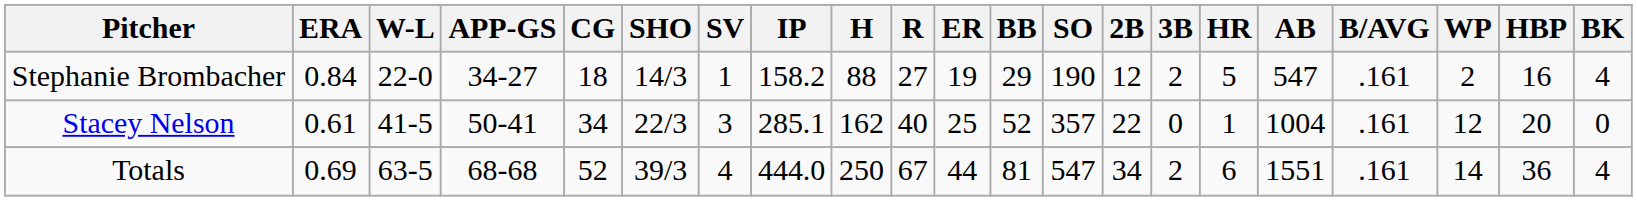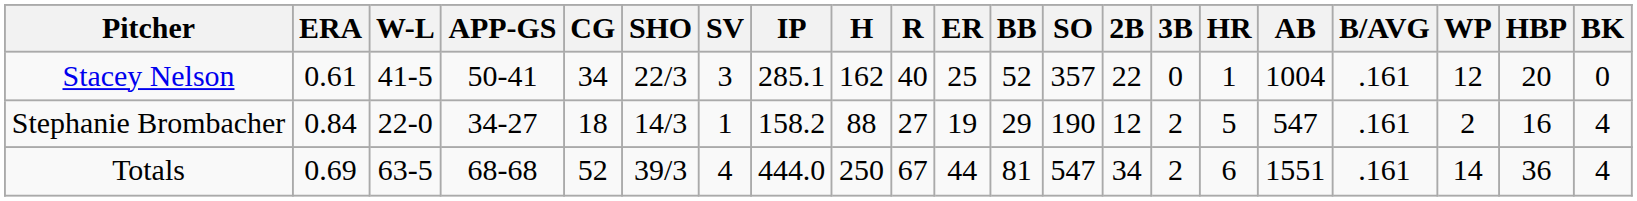rows swapped: Stephanie Brombacher <-> Stacey Nelson
